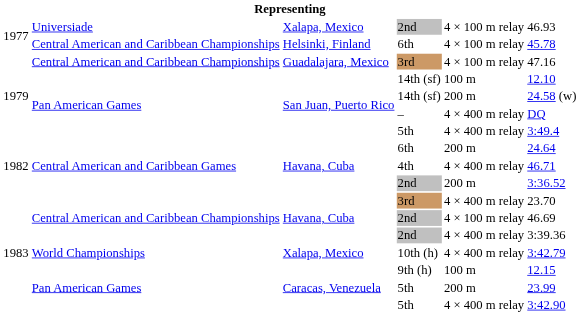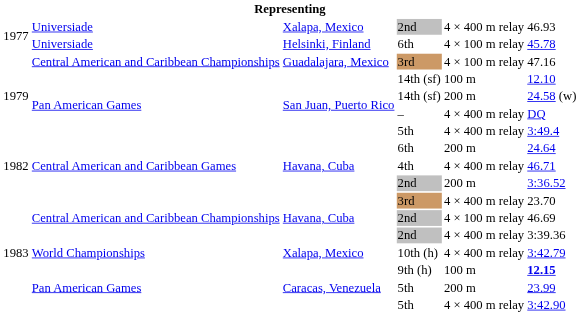1977 / 2nd | column 5: 4 × 100 m relay -> 4 × 400 m relay
1977 / 6th | column 2: Central American and Caribbean Championships -> Universiade
9th (h) | column 6: normal -> bold
